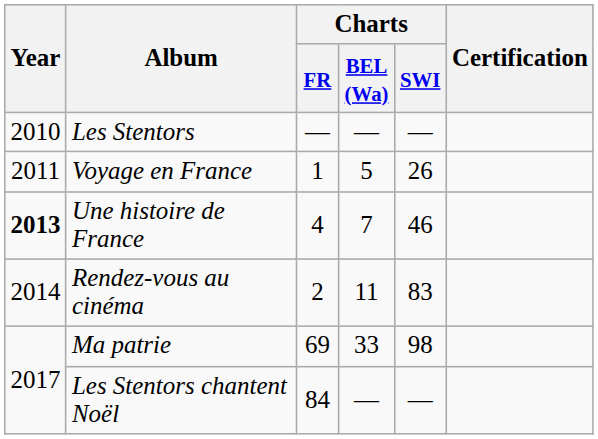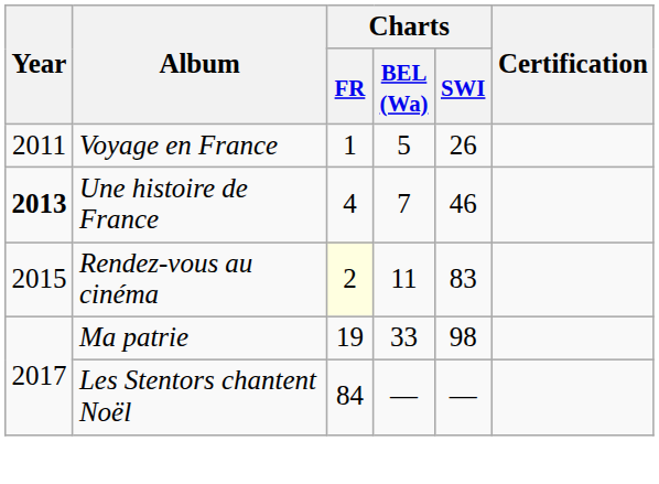- row: 2010 | Les Stentors | — | — | —
Rendez-vous au cinéma | Year: 2014 -> 2015
Rendez-vous au cinéma | Charts / FR: no background -> lightyellow background
Ma patrie | Charts / FR: 69 -> 19
